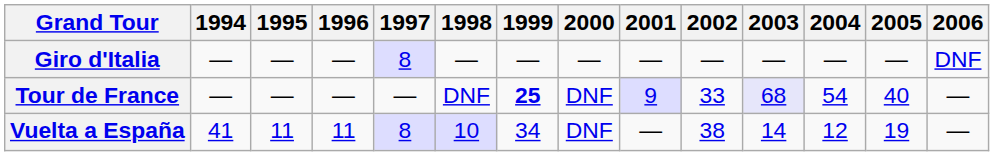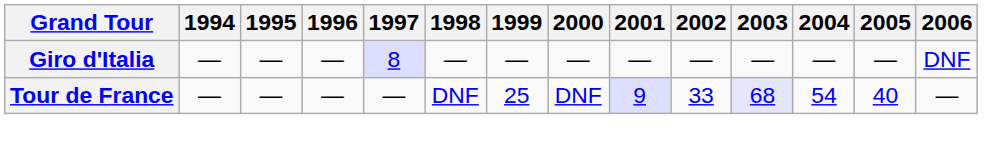Tour de France | 1999: bold -> normal
- row: Vuelta a España | 41 | 11 | 11 | 8 | 10 | 34 | DNF | — | 38 | 14 | 12 | 19 | —
